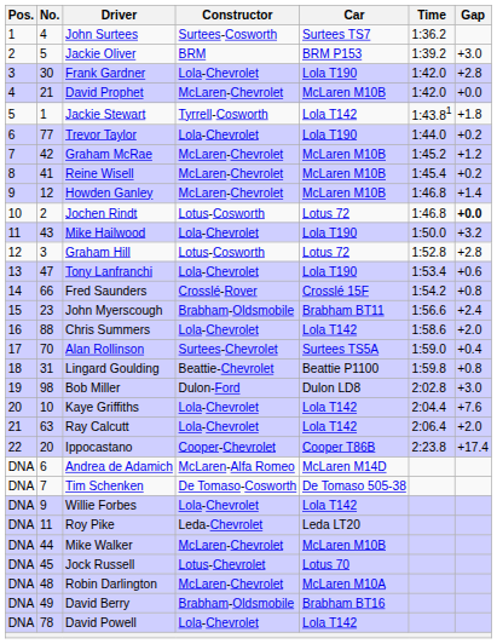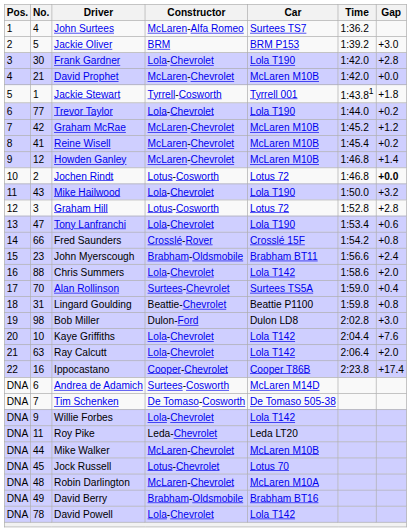John Surtees | Constructor: Surtees-Cosworth -> McLaren-Alfa Romeo
Jackie Stewart | Car: Lola T142 -> Tyrrell 001
Ippocastano | No.: 20 -> 16
Andrea de Adamich | Constructor: McLaren-Alfa Romeo -> Surtees-Cosworth
